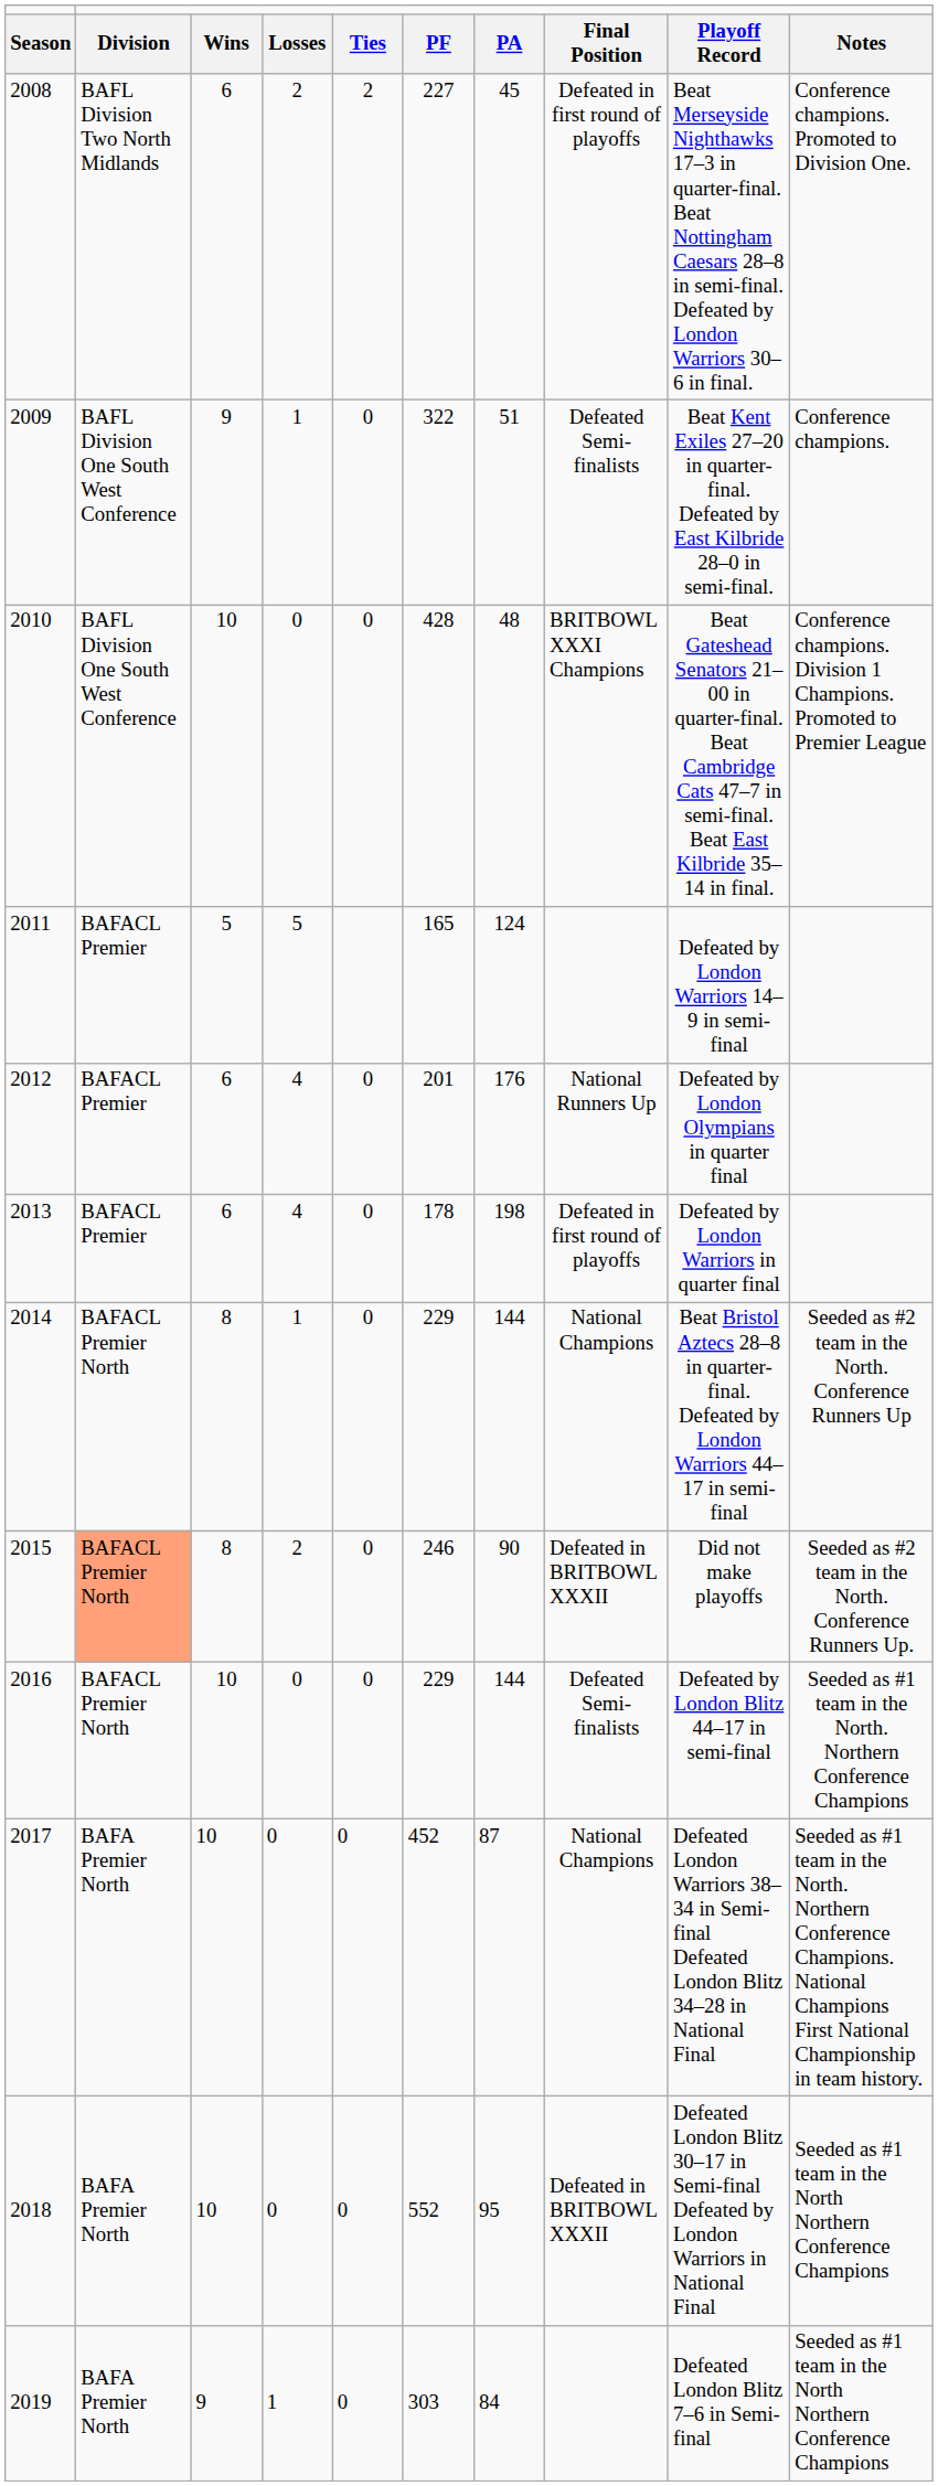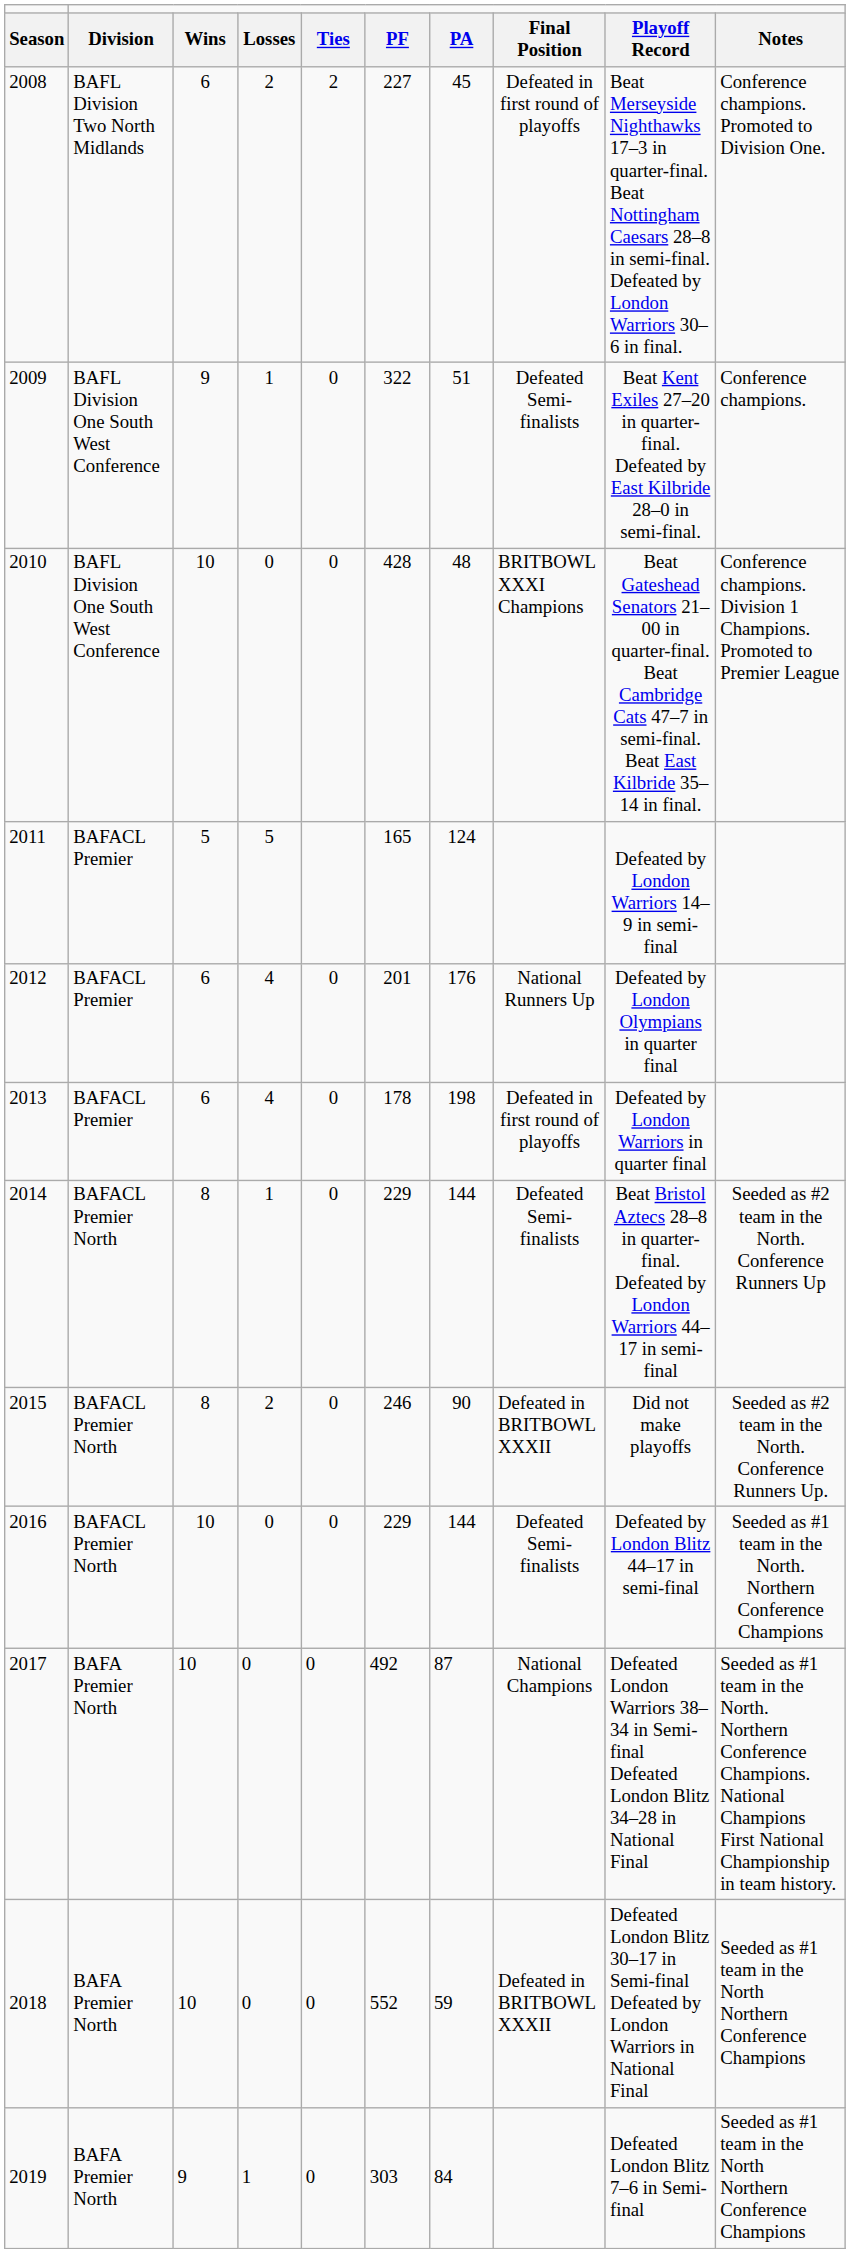2014 | column 8: National Champions -> Defeated Semi-finalists
2015 | column 2: lightsalmon background -> no background
2017 | column 6: 452 -> 492
2018 | column 7: 95 -> 59
